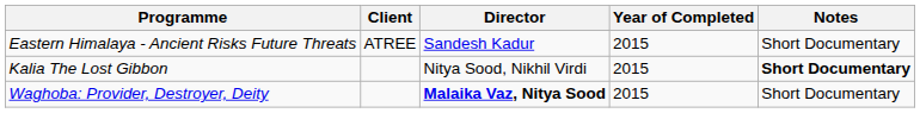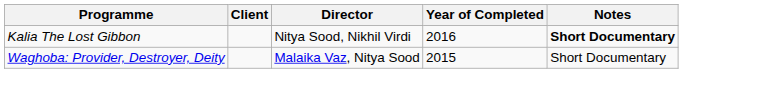- row: Eastern Himalaya - Ancient Risks Future Threats | ATREE | Sandesh Kadur | 2015 | Short Documentary
Kalia The Lost Gibbon | Year of Completed: 2015 -> 2016
Waghoba: Provider, Destroyer, Deity | Director: bold -> normal
